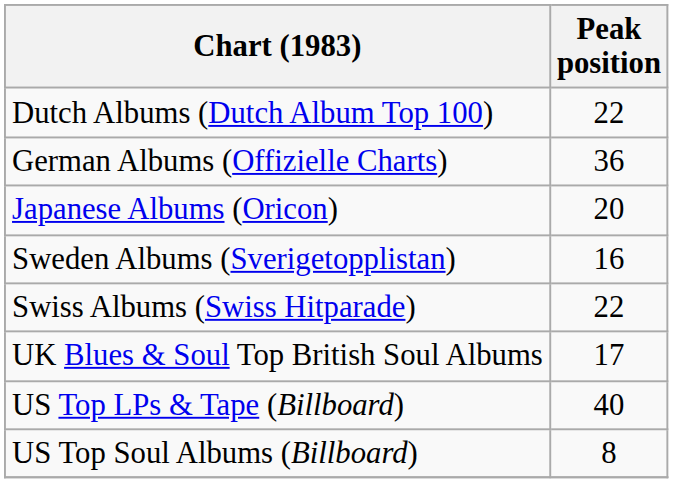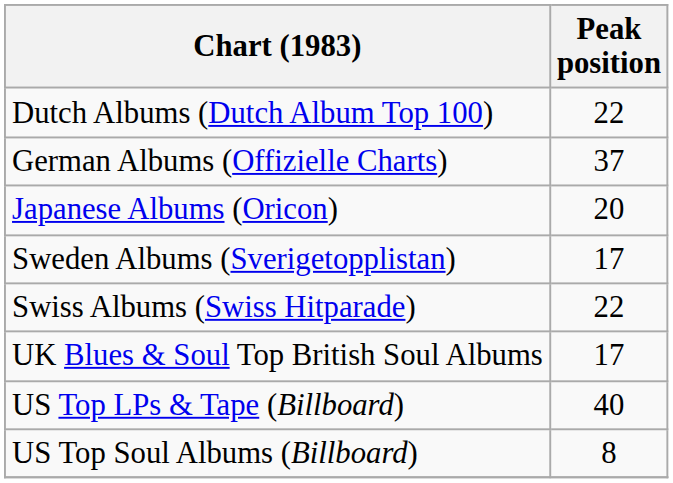German Albums (Offizielle Charts) | Peak position: 36 -> 37
Sweden Albums (Sverigetopplistan) | Peak position: 16 -> 17
